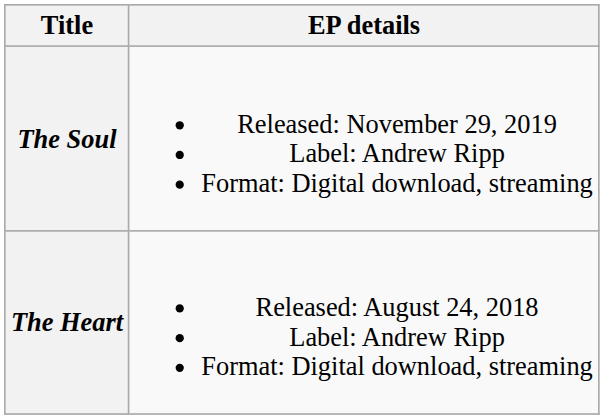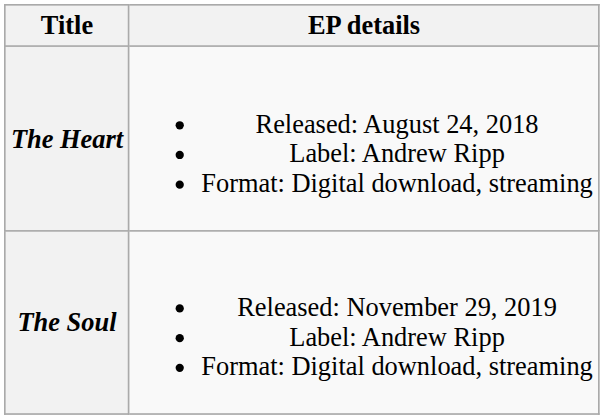rows swapped: The Heart <-> The Soul
